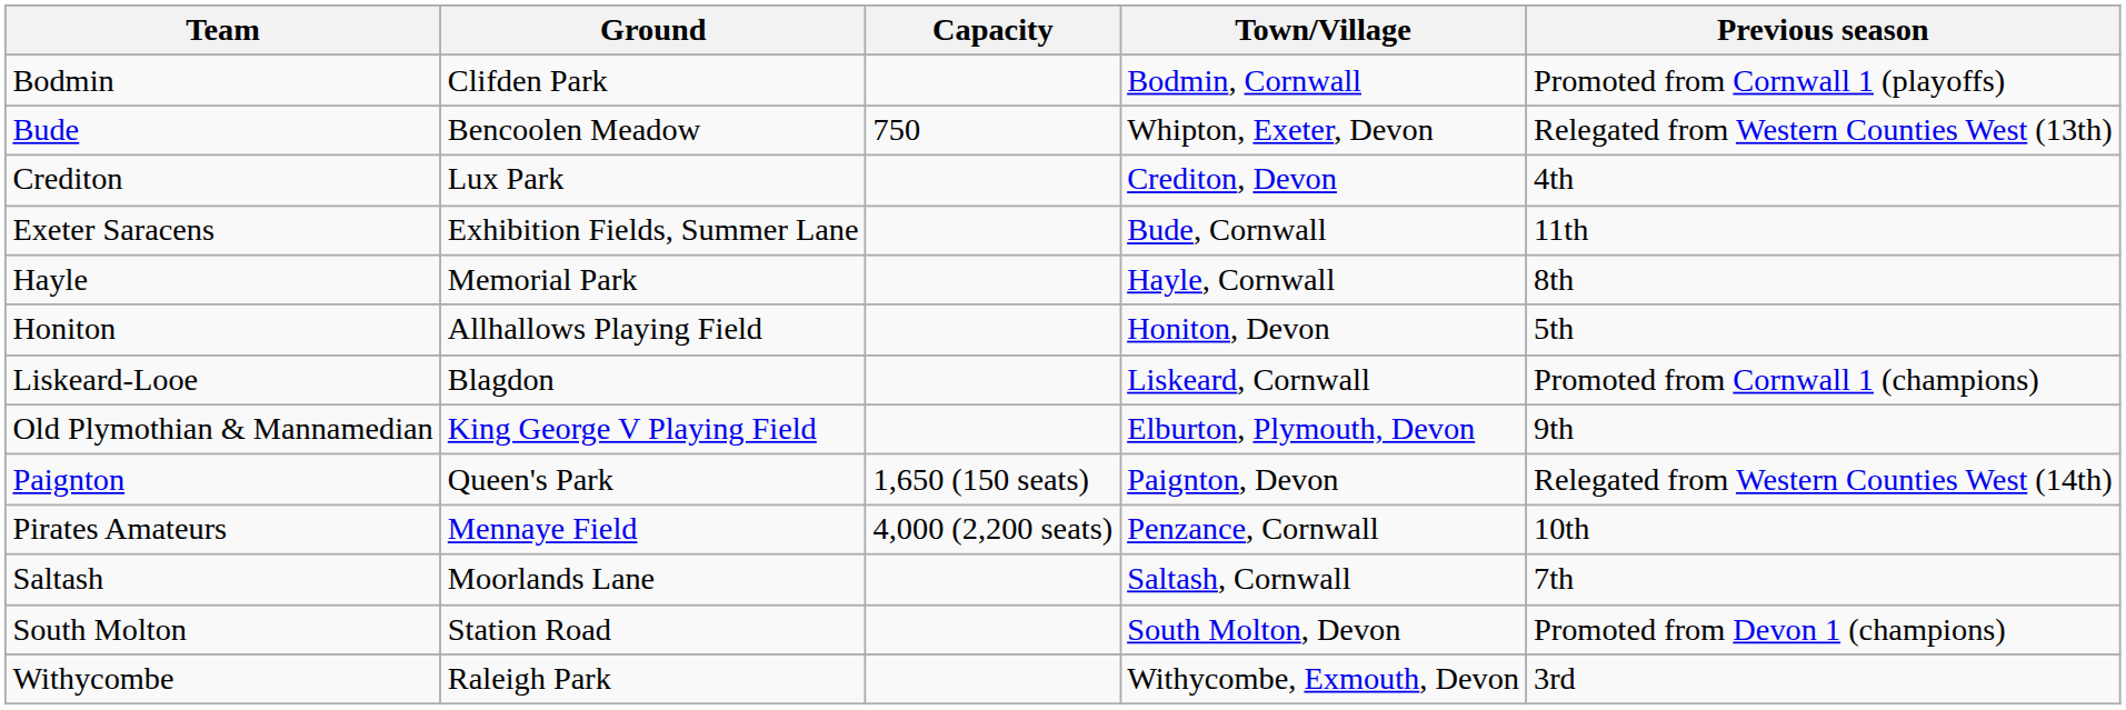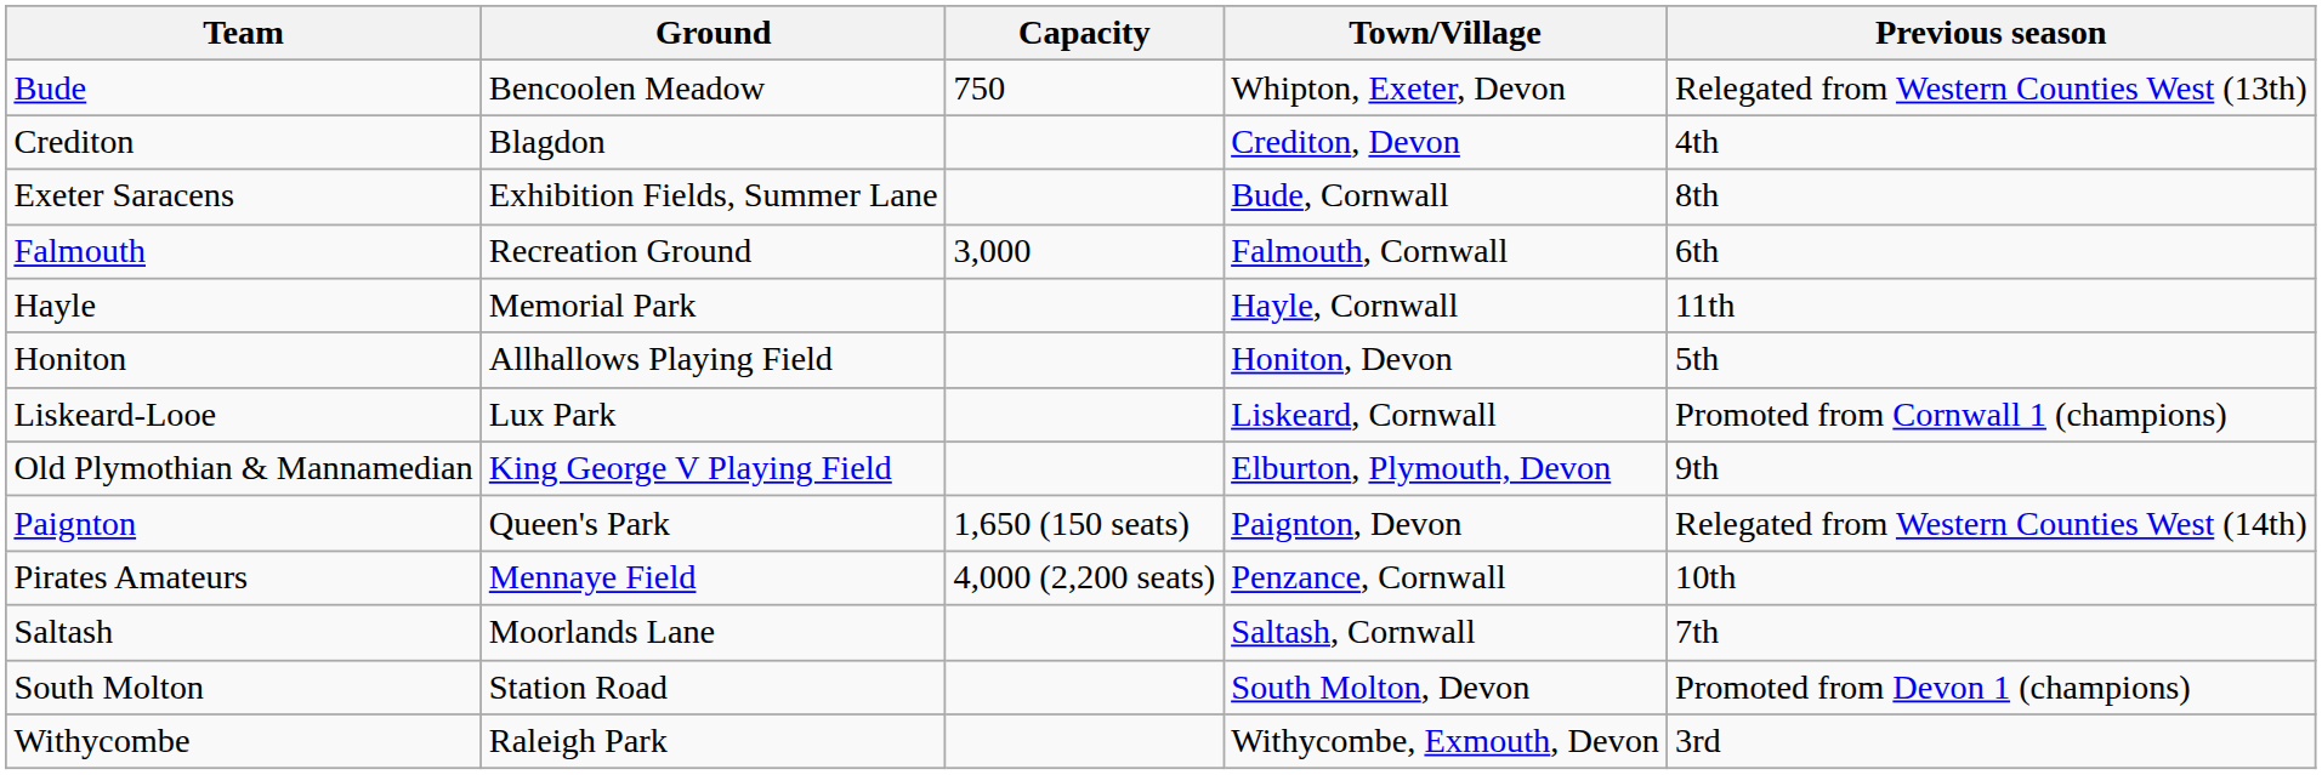- row: Bodmin | Clifden Park | Bodmin, Cornwall | Promoted from Cornwall 1 (playoffs)
Crediton | Ground: Lux Park -> Blagdon
Exeter Saracens | Previous season: 11th -> 8th
+ row: Falmouth | Recreation Ground | 3,000 | Falmouth, Cornwall | 6th
Hayle | Previous season: 8th -> 11th
Liskeard-Looe | Ground: Blagdon -> Lux Park
